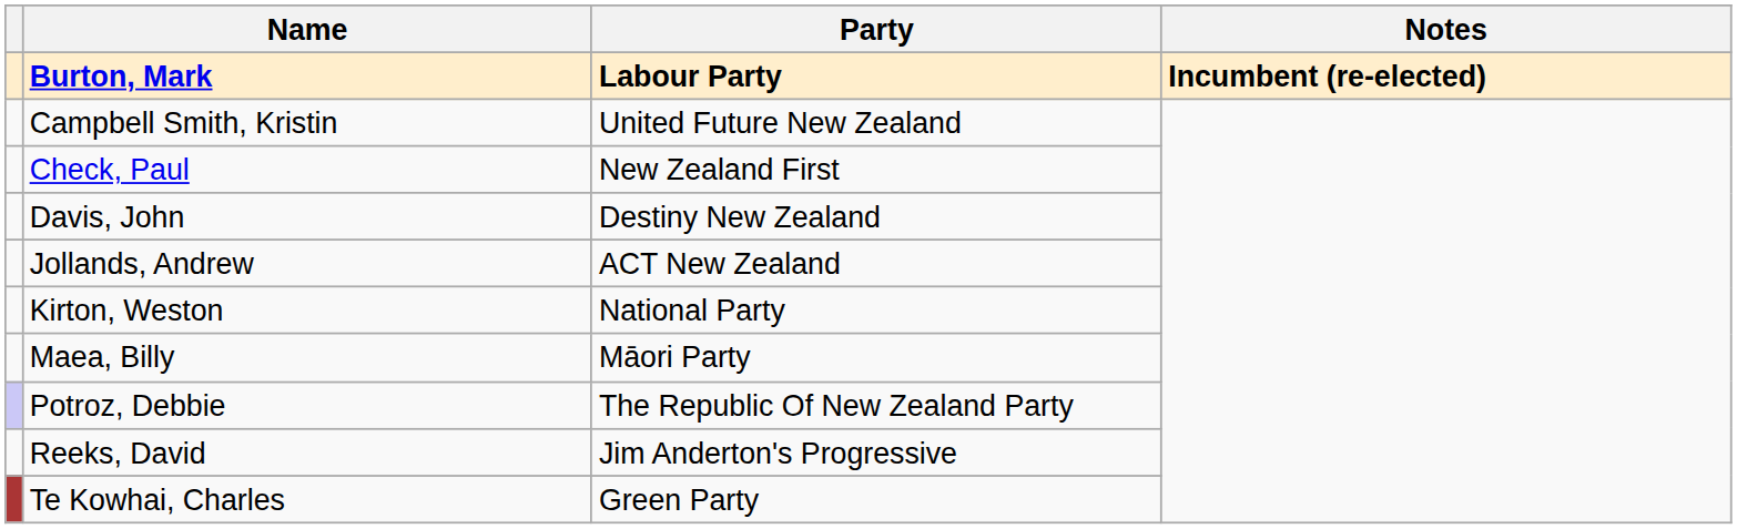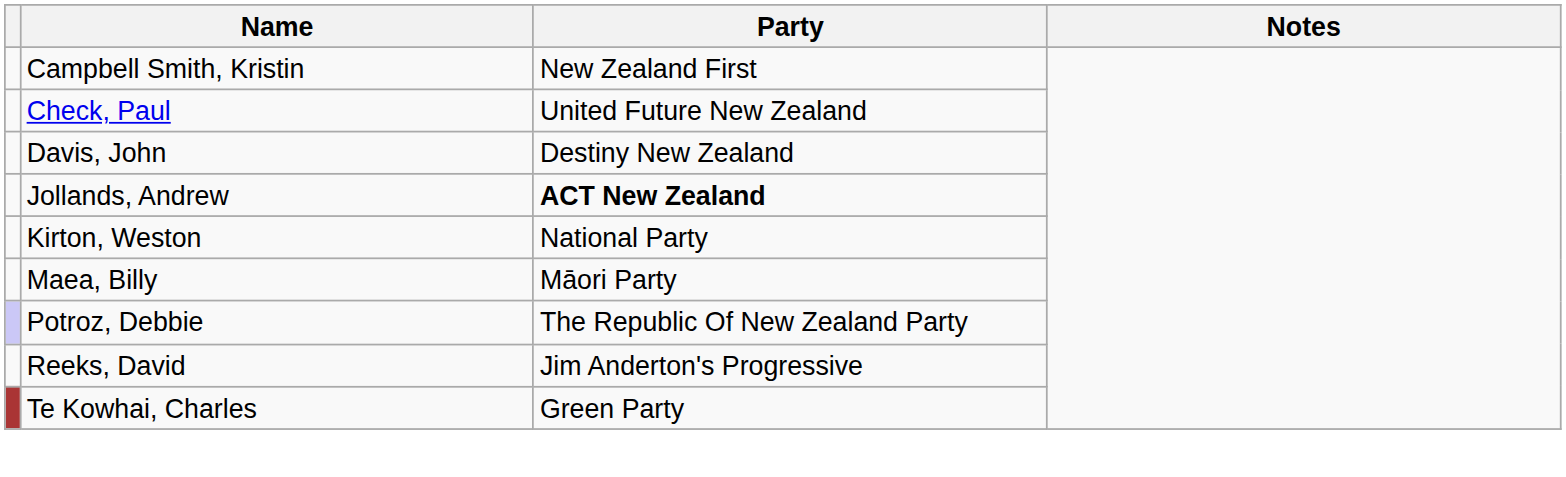- row: Burton, Mark | Labour Party | Incumbent (re-elected)
Campbell Smith, Kristin | Party: United Future New Zealand -> New Zealand First
Check, Paul | Party: New Zealand First -> United Future New Zealand
Jollands, Andrew | Party: normal -> bold
